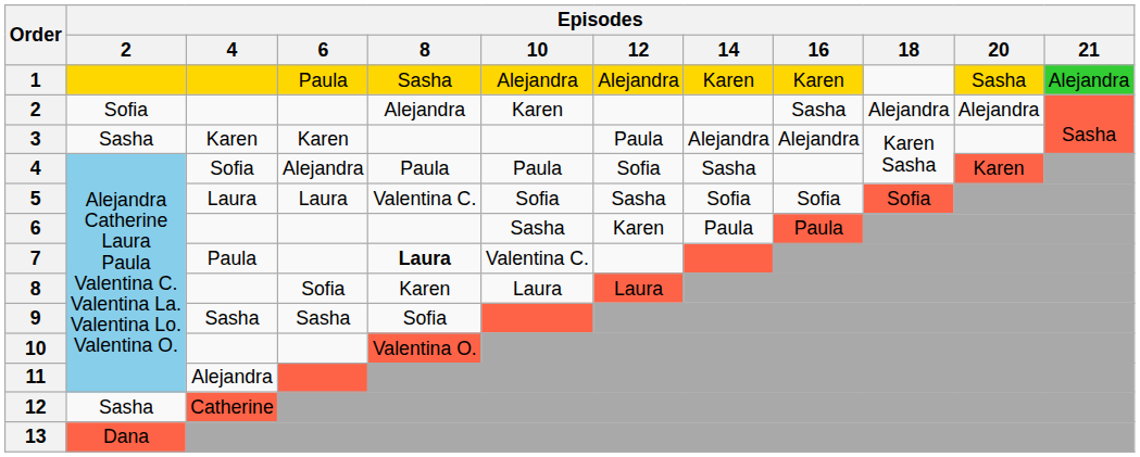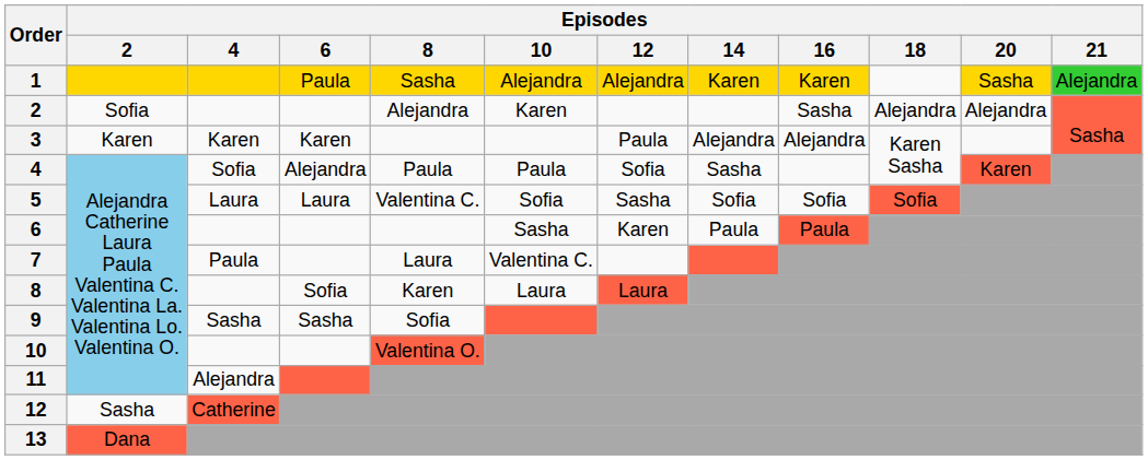3 | Episodes / 2: Sasha -> Karen
7 | Episodes / 8: bold -> normal
